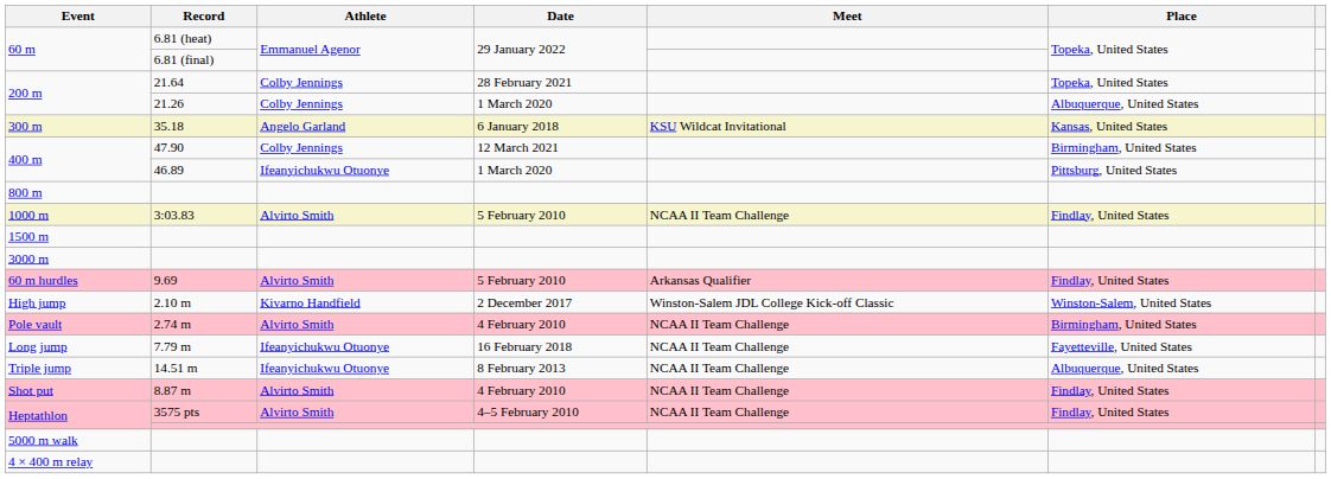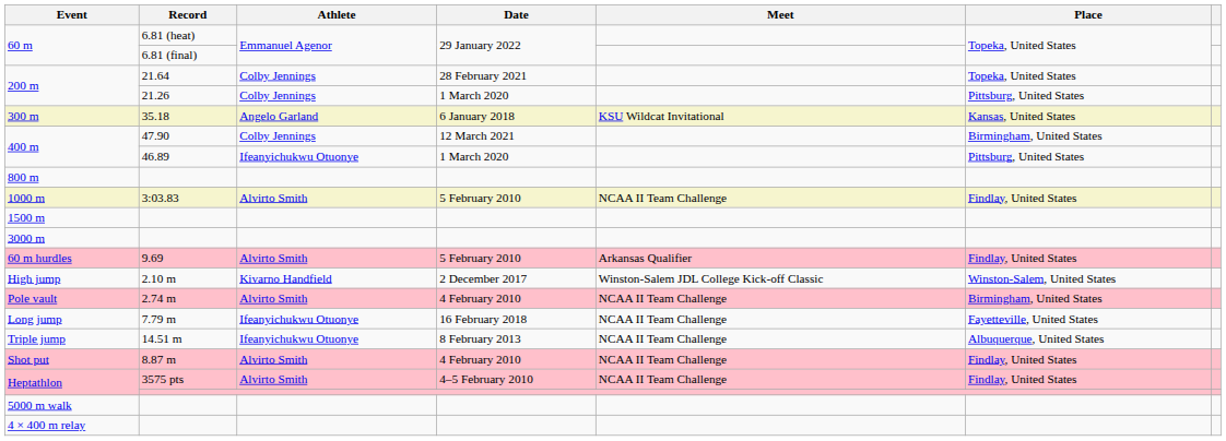200 m / 21.26 | Place: Albuquerque, United States -> Pittsburg, United States
